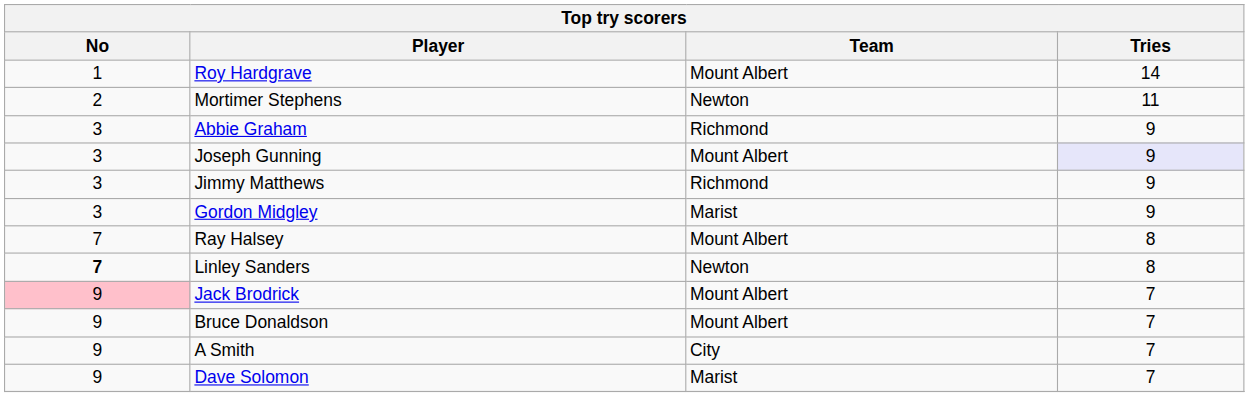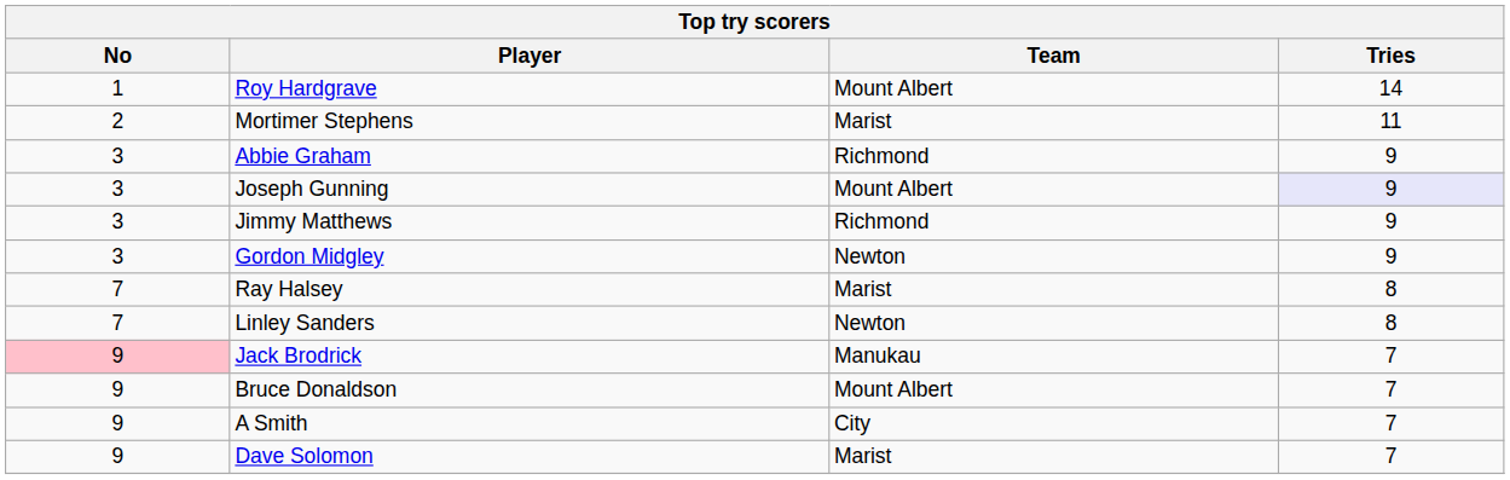Mortimer Stephens | Team: Newton -> Marist
Gordon Midgley | Team: Marist -> Newton
Ray Halsey | Team: Mount Albert -> Marist
Linley Sanders | No: bold -> normal
Jack Brodrick | Team: Mount Albert -> Manukau
